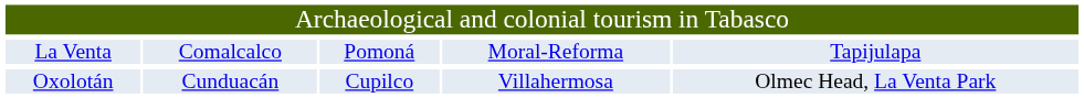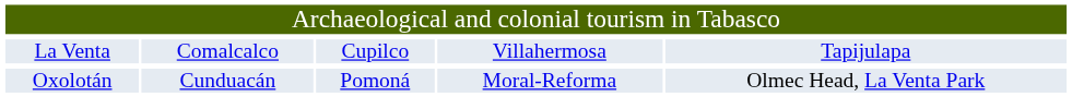La Venta | column 3: Pomoná -> Cupilco
La Venta | column 4: Moral-Reforma -> Villahermosa
Oxolotán | column 3: Cupilco -> Pomoná
Oxolotán | column 4: Villahermosa -> Moral-Reforma
